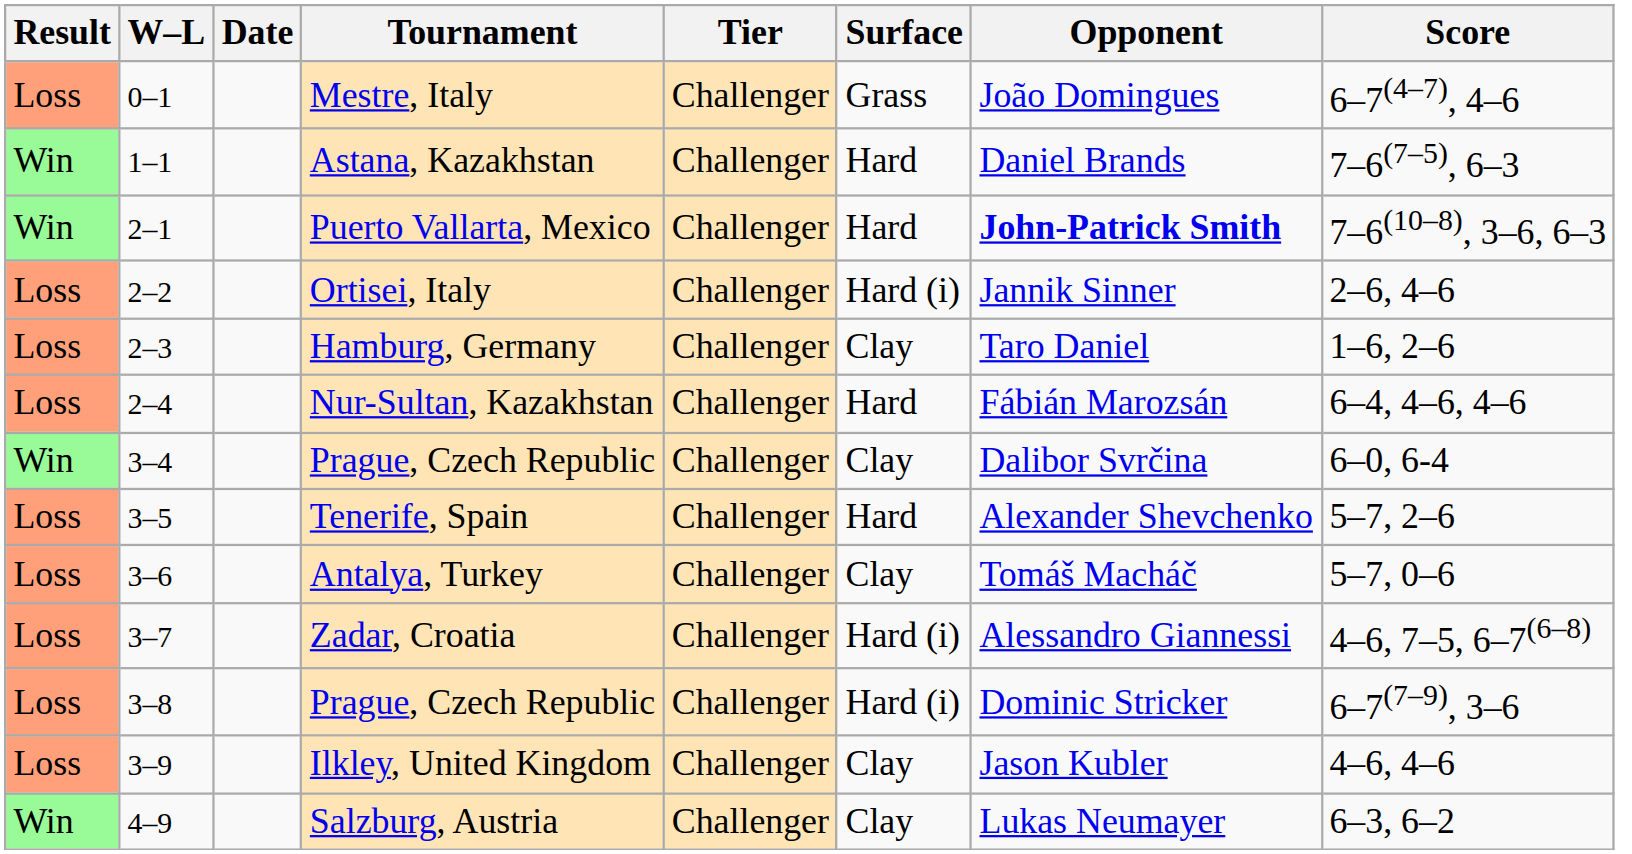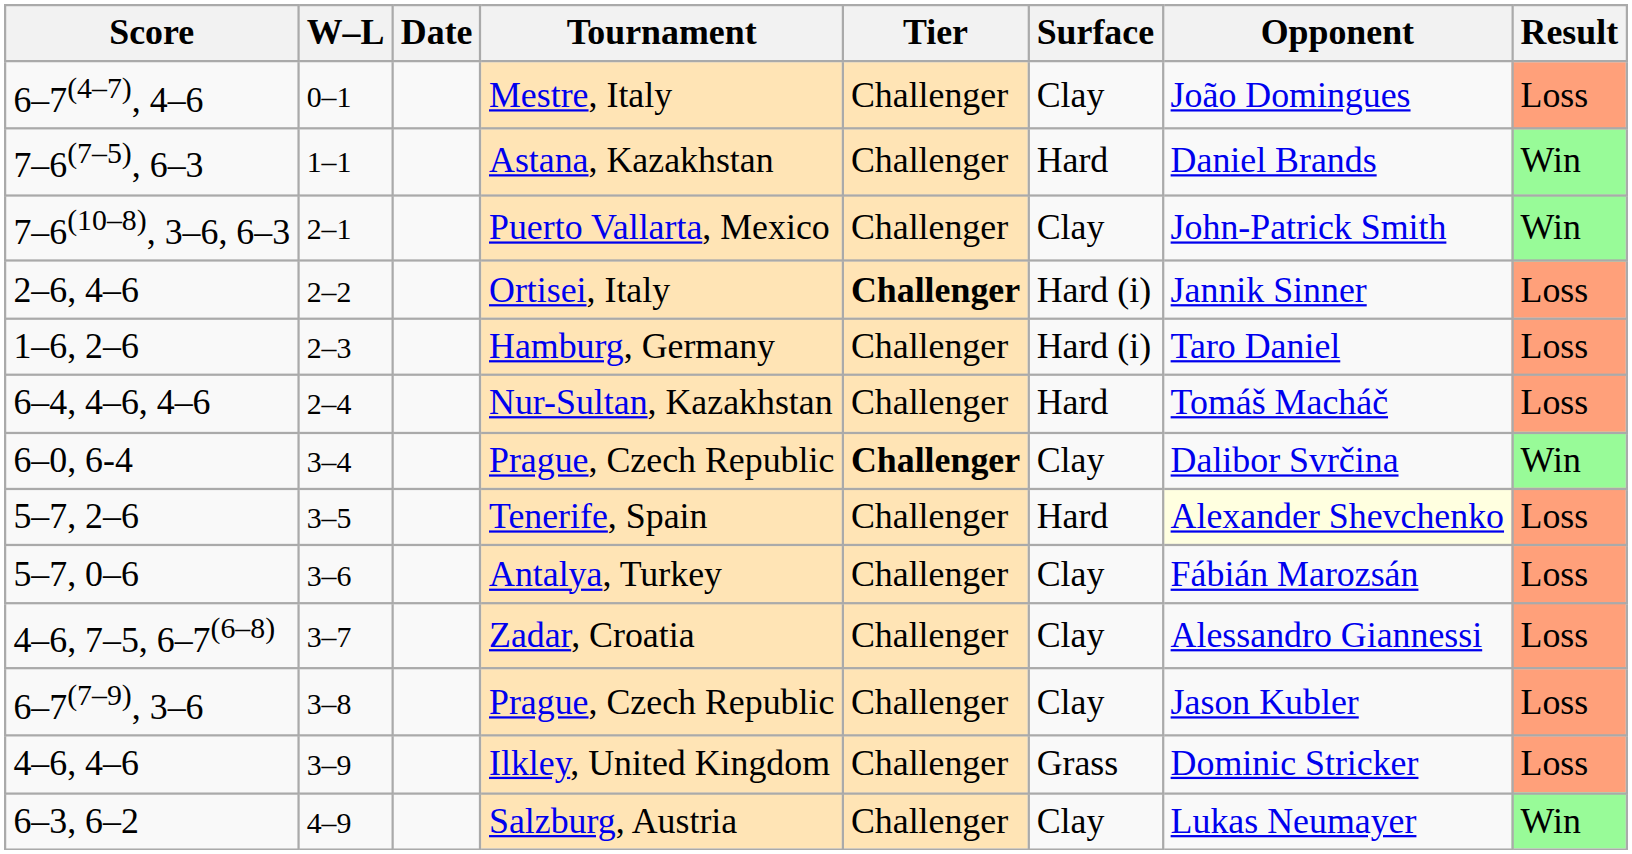columns swapped: Result <-> Score
Mestre, Italy | Surface: Grass -> Clay
Puerto Vallarta, Mexico | Surface: Hard -> Clay
Puerto Vallarta, Mexico | Opponent: bold -> normal
Ortisei, Italy | Tier: normal -> bold
Hamburg, Germany | Surface: Clay -> Hard (i)
Nur-Sultan, Kazakhstan | Opponent: Fábián Marozsán -> Tomáš Macháč
3–4 / Prague, Czech Republic | Tier: normal -> bold
Tenerife, Spain | Opponent: no background -> lightyellow background
Antalya, Turkey | Opponent: Tomáš Macháč -> Fábián Marozsán
Zadar, Croatia | Surface: Hard (i) -> Clay
3–8 / Prague, Czech Republic | Surface: Hard (i) -> Clay
3–8 / Prague, Czech Republic | Opponent: Dominic Stricker -> Jason Kubler
Ilkley, United Kingdom | Surface: Clay -> Grass
Ilkley, United Kingdom | Opponent: Jason Kubler -> Dominic Stricker
